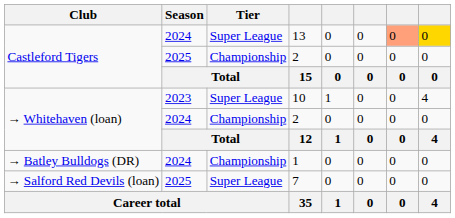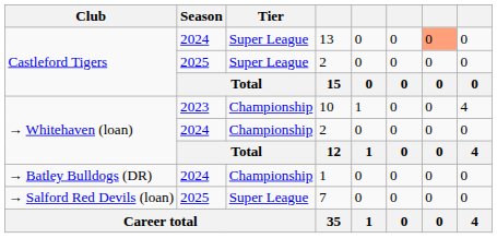13 | column 8: gold background -> no background
Castleford Tigers / 2 | Tier: Championship -> Super League
10 | Tier: Super League -> Championship
